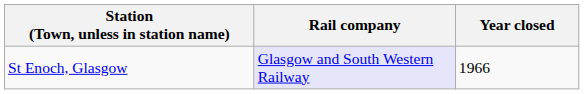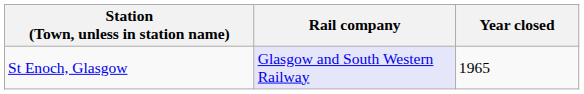St Enoch, Glasgow | Year closed: 1966 -> 1965
